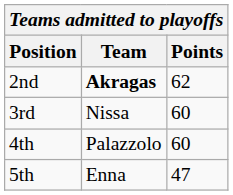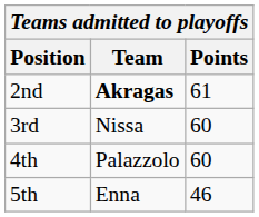2nd | Points: 62 -> 61
5th | Points: 47 -> 46
